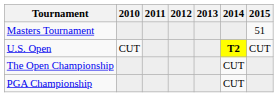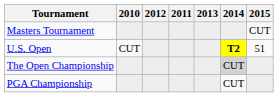columns swapped: 2011 <-> 2012
Masters Tournament | 2015: 51 -> CUT
U.S. Open | 2015: CUT -> 51
The Open Championship | 2014: no background -> lightgrey background
